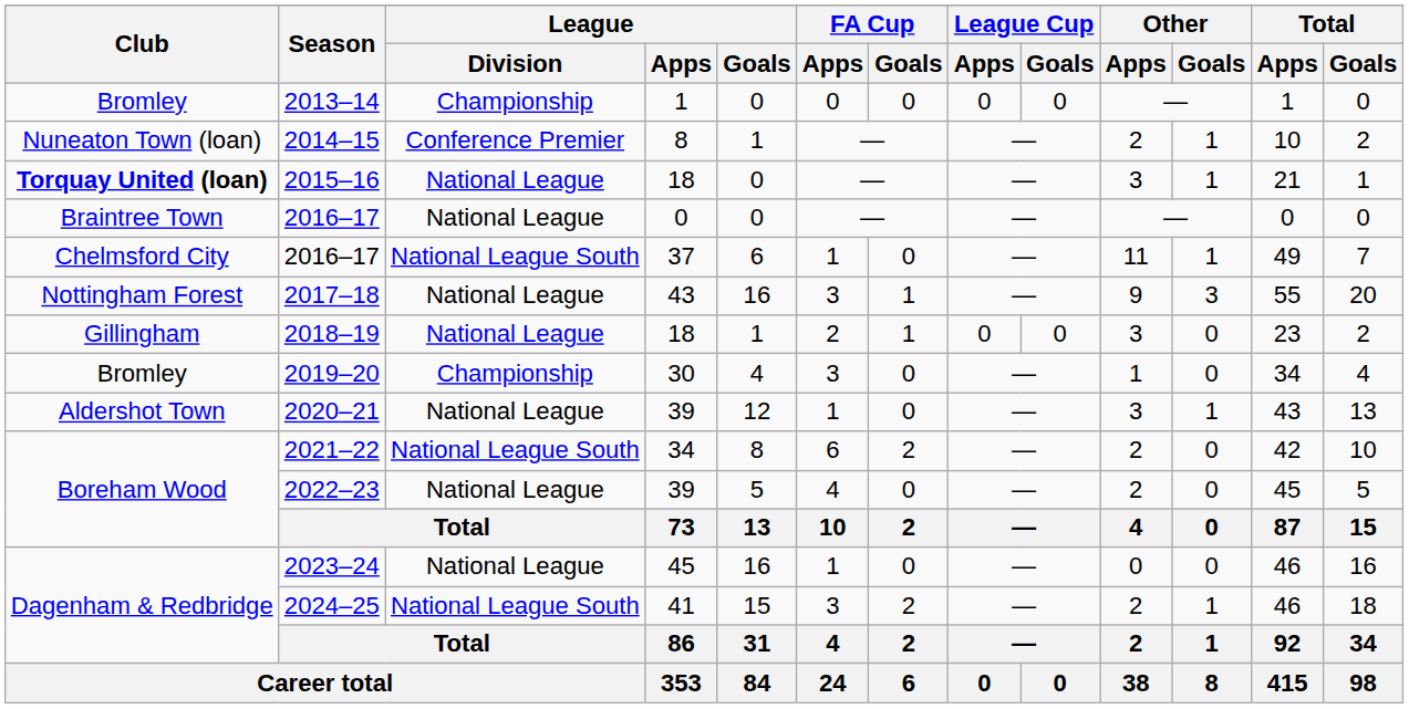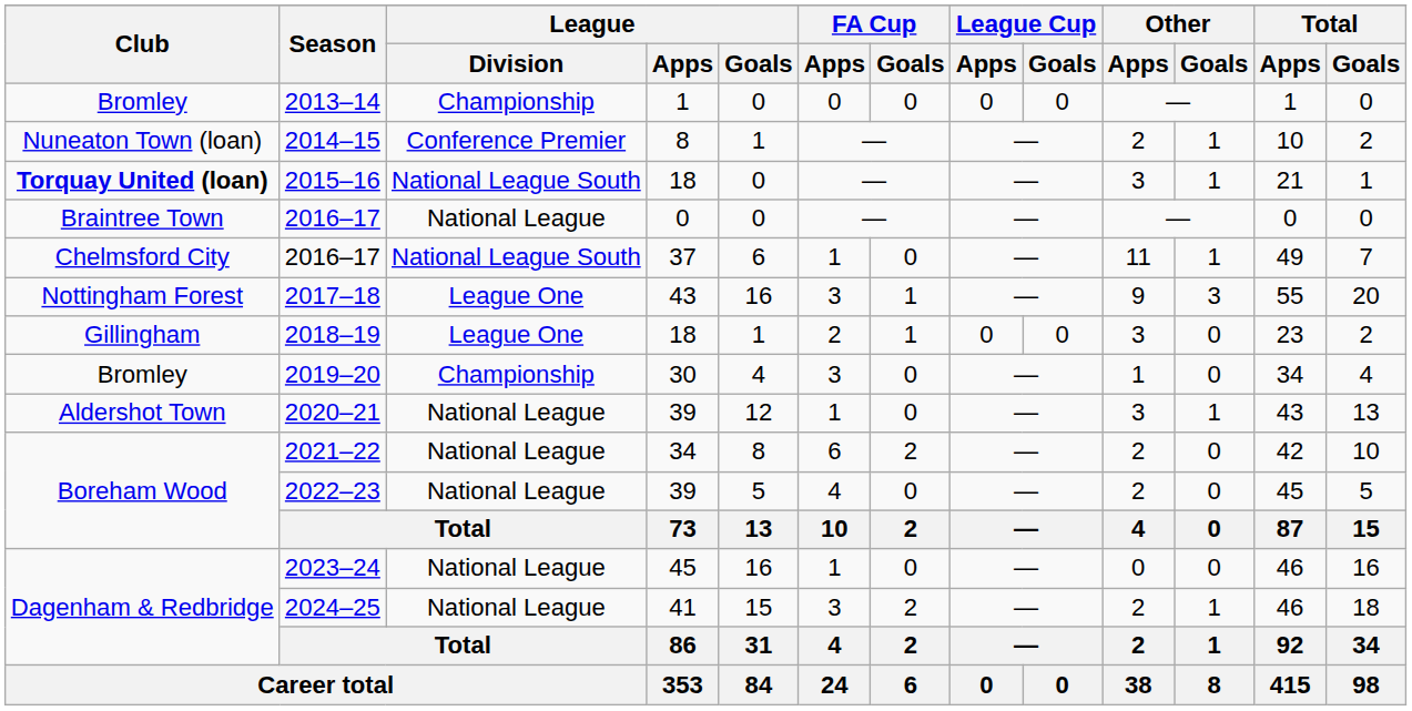2015–16 | League / Division: National League -> National League South
2017–18 | League / Division: National League -> League One
2018–19 | League / Division: National League -> League One
2021–22 | League / Division: National League South -> National League
2024–25 | League / Division: National League South -> National League
